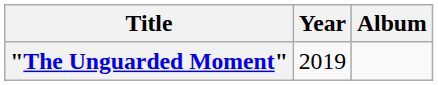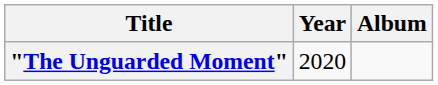"The Unguarded Moment" | Year: 2019 -> 2020
